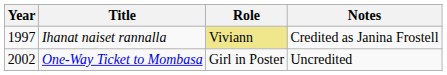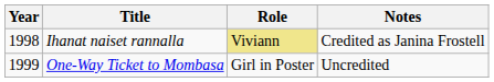Ihanat naiset rannalla | Year: 1997 -> 1998
One-Way Ticket to Mombasa | Year: 2002 -> 1999
